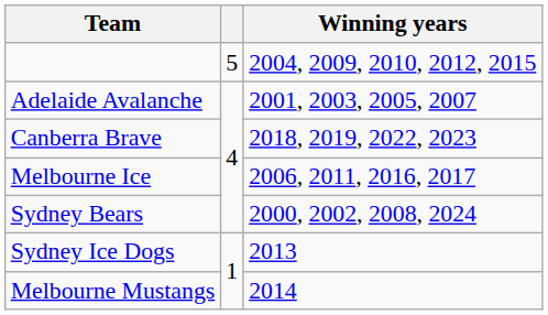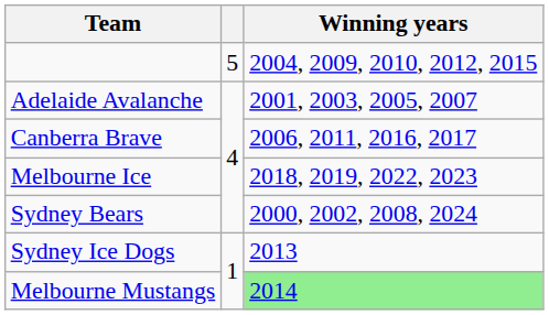Canberra Brave | Winning years: 2018, 2019, 2022, 2023 -> 2006, 2011, 2016, 2017
Melbourne Ice | Winning years: 2006, 2011, 2016, 2017 -> 2018, 2019, 2022, 2023
Melbourne Mustangs | Winning years: no background -> lightgreen background
